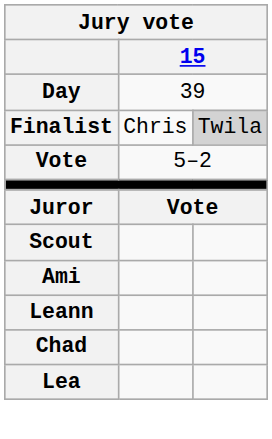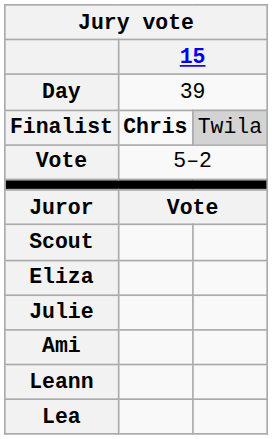Finalist | column 2: normal -> bold
+ row: Eliza
+ row: Julie
- row: Chad
